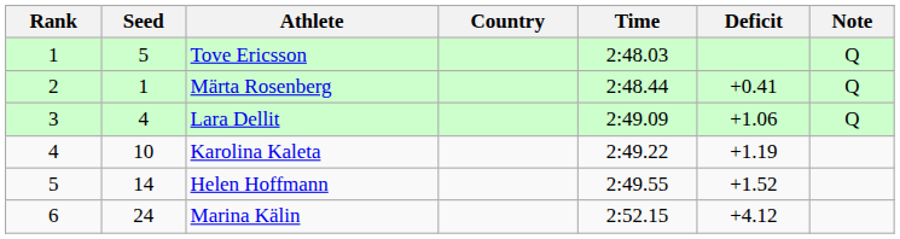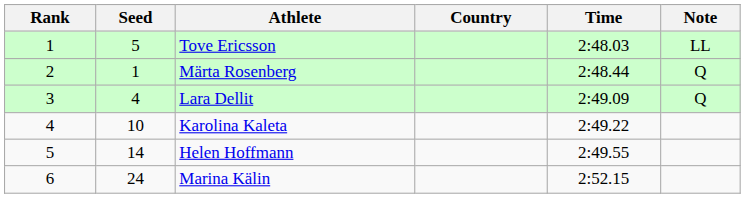- column: Deficit | +0.41 | +1.06 | +1.19 | +1.52 | +4.12
Tove Ericsson | Note: Q -> LL
